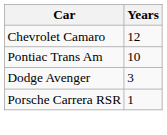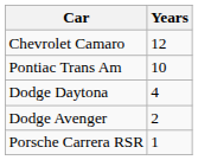+ row: Dodge Daytona | 4
Dodge Avenger | Years: 3 -> 2
